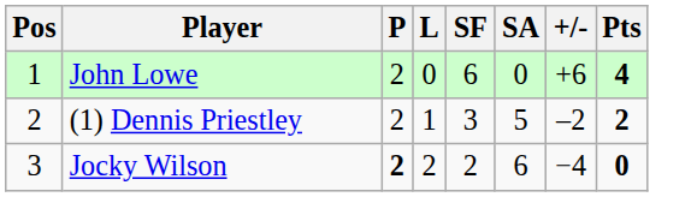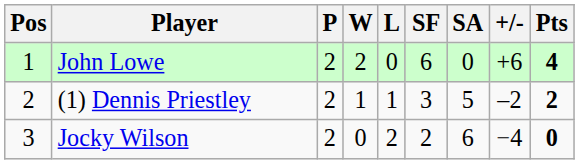+ column: W | 2 | 1 | 0
Jocky Wilson | P: bold -> normal
